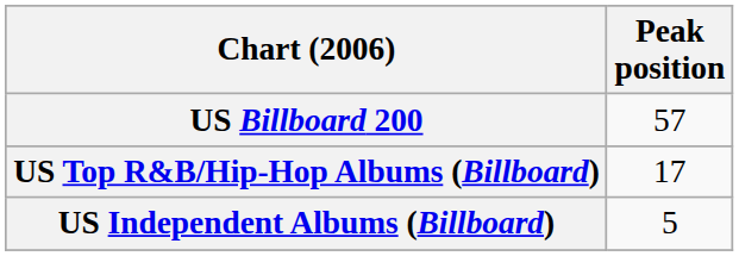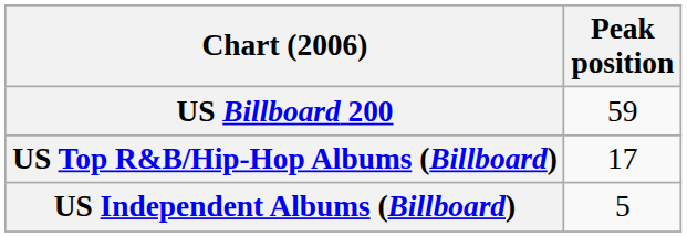US Billboard 200 | Peak position: 57 -> 59
